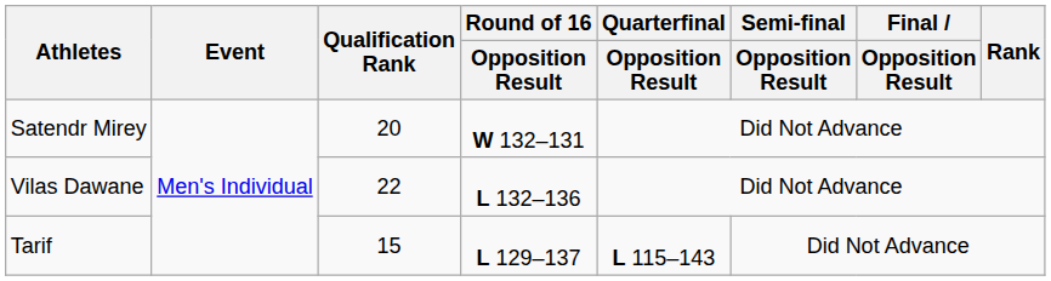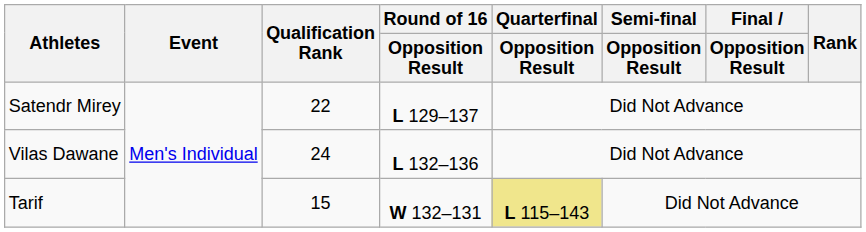Satendr Mirey | Qualification Rank: 20 -> 22
Satendr Mirey | Round of 16 / Opposition Result: W 132–131 -> L 129–137
Vilas Dawane | Qualification Rank: 22 -> 24
Tarif | Round of 16 / Opposition Result: L 129–137 -> W 132–131
Tarif | Quarterfinal / Opposition Result: no background -> khaki background
